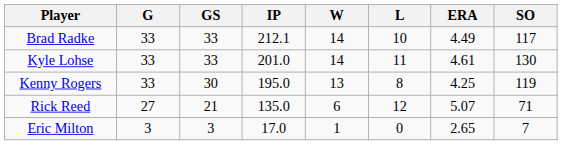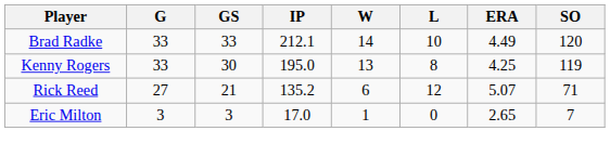Brad Radke | SO: 117 -> 120
- row: Kyle Lohse | 33 | 33 | 201.0 | 14 | 11 | 4.61 | 130
Rick Reed | IP: 135.0 -> 135.2
